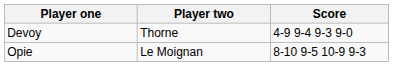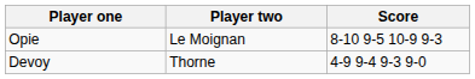rows swapped: Devoy <-> Opie
